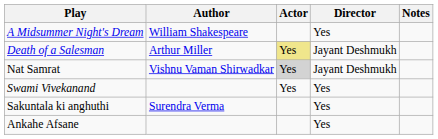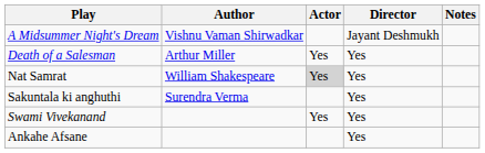A Midsummer Night's Dream | Author: William Shakespeare -> Vishnu Vaman Shirwadkar
A Midsummer Night's Dream | Director: Yes -> Jayant Deshmukh
Death of a Salesman | Actor: khaki background -> no background
Death of a Salesman | Director: Jayant Deshmukh -> Yes
Nat Samrat | Author: Vishnu Vaman Shirwadkar -> William Shakespeare
Nat Samrat | Director: Jayant Deshmukh -> Yes
rows swapped: Sakuntala ki anghuthi <-> Swami Vivekanand
